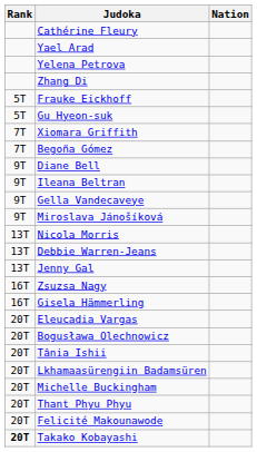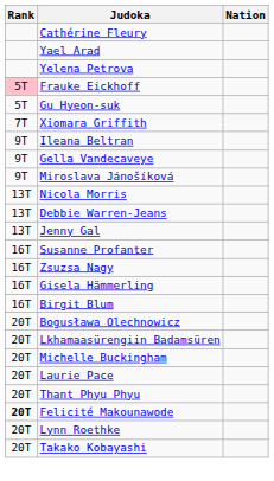- row: Zhang Di
Frauke Eickhoff | Rank: no background -> pink background
- row: 7T | Begoña Gómez
- row: 9T | Diane Bell
+ row: 16T | Susanne Profanter
+ row: 16T | Birgit Blum
- row: 20T | Eleucadia Vargas
- row: 20T | Tânia Ishii
+ row: 20T | Laurie Pace
Felicité Makounawode | Rank: normal -> bold
+ row: 20T | Lynn Roethke
Takako Kobayashi | Rank: bold -> normal
